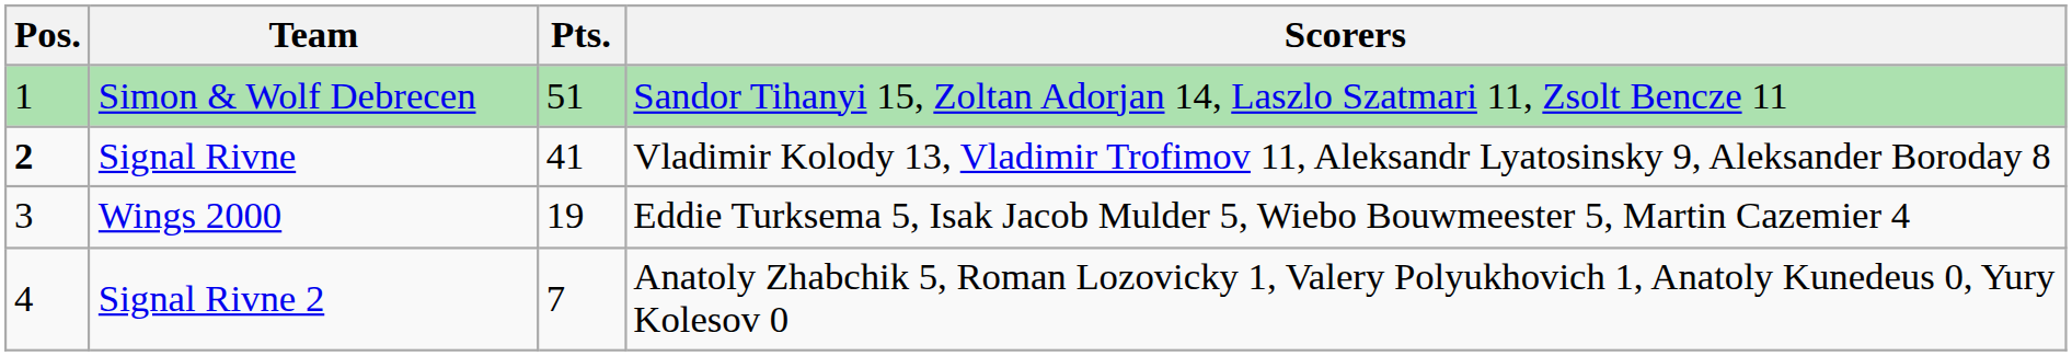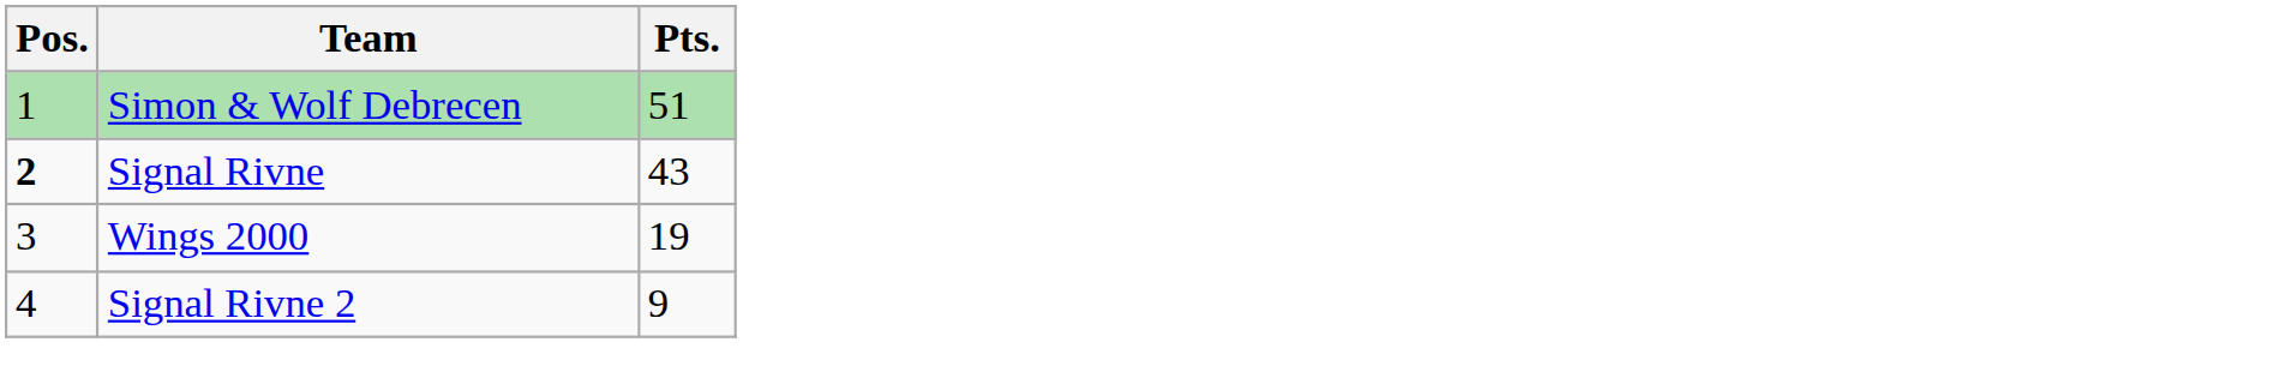- column: Scorers | Sandor Tihanyi 15, Zoltan Adorjan 14, Laszlo Szatmari 11, Zsolt Bencze 11 | Vladimir Kolody 13, Vladimir Trofimov 11, Aleksandr Lyatosinsky 9, Aleksander Boroday 8 | Eddie Turksema 5, Isak Jacob Mulder 5, Wiebo Bouwmeester 5, Martin Cazemier 4 | Anatoly Zhabchik 5, Roman Lozovicky 1, Valery Polyukhovich 1, Anatoly Kunedeus 0, Yury Kolesov 0
Signal Rivne | Pts.: 41 -> 43
Signal Rivne 2 | Pts.: 7 -> 9
